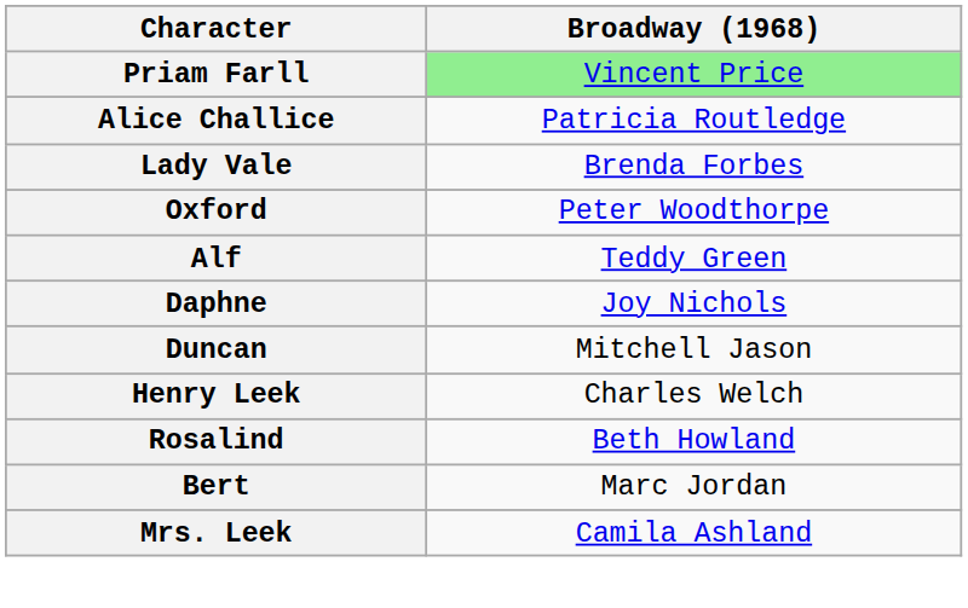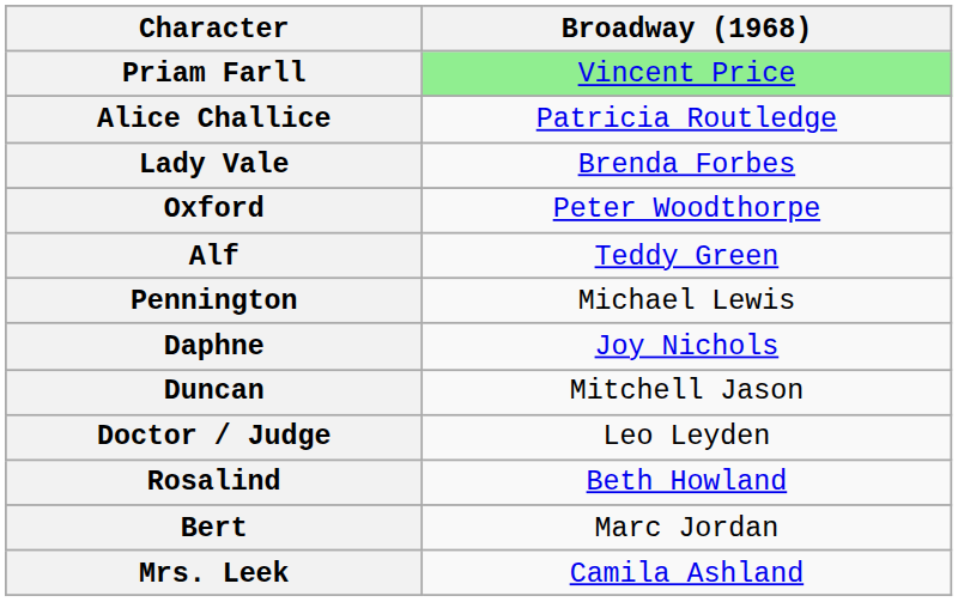+ row: Pennington | Michael Lewis
- row: Henry Leek | Charles Welch
+ row: Doctor / Judge | Leo Leyden
